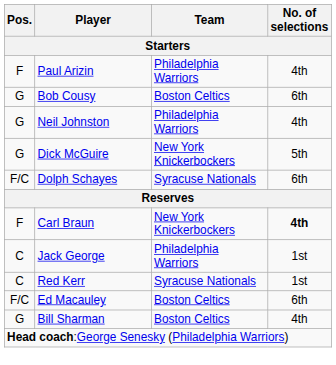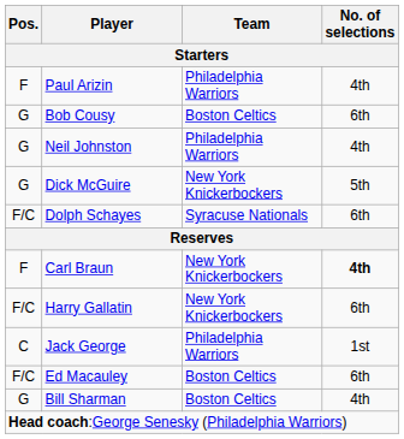+ row: F/C | Harry Gallatin | New York Knickerbockers | 6th
- row: C | Red Kerr | Syracuse Nationals | 1st
